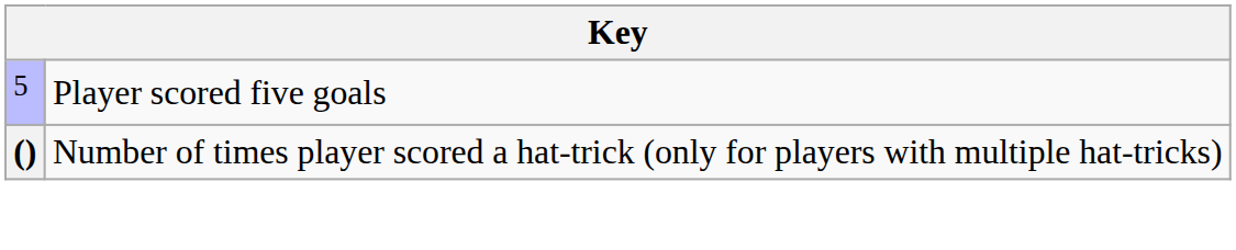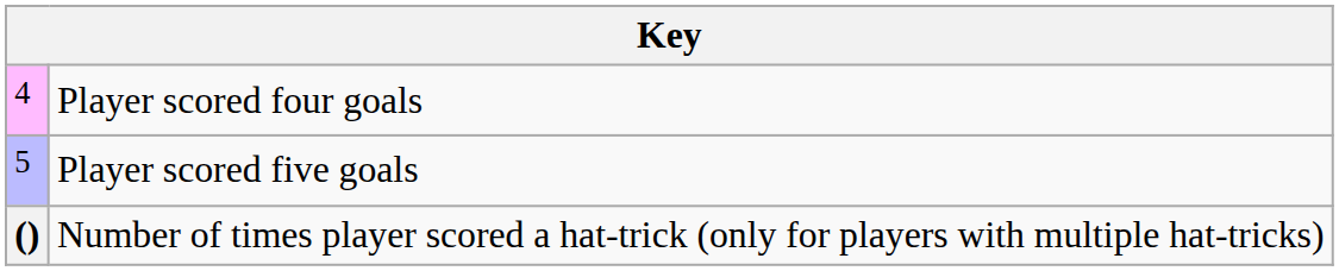+ row: 4 | Player scored four goals
